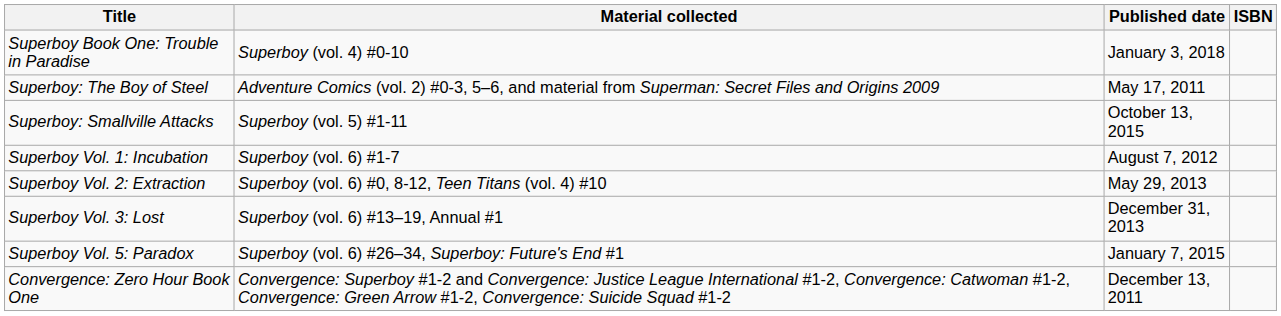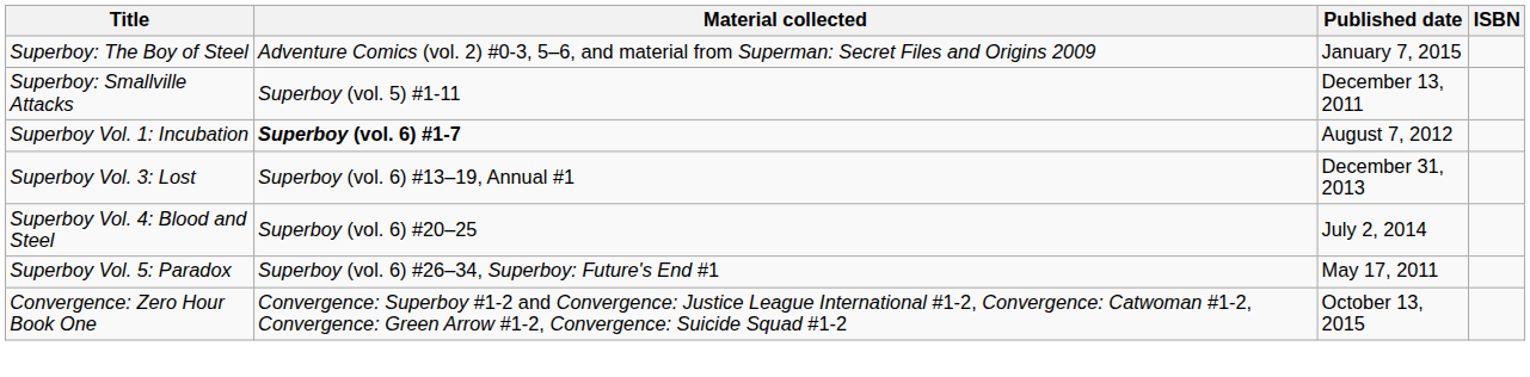- row: Superboy Book One: Trouble in Paradise | Superboy (vol. 4) #0-10 | January 3, 2018
Superboy: The Boy of Steel | Published date: May 17, 2011 -> January 7, 2015
Superboy: Smallville Attacks | Published date: October 13, 2015 -> December 13, 2011
Superboy Vol. 1: Incubation | Material collected: normal -> bold
- row: Superboy Vol. 2: Extraction | Superboy (vol. 6) #0, 8-12, Teen Titans (vol. 4) #10 | May 29, 2013
+ row: Superboy Vol. 4: Blood and Steel | Superboy (vol. 6) #20–25 | July 2, 2014
Superboy Vol. 5: Paradox | Published date: January 7, 2015 -> May 17, 2011
Convergence: Zero Hour Book One | Published date: December 13, 2011 -> October 13, 2015
